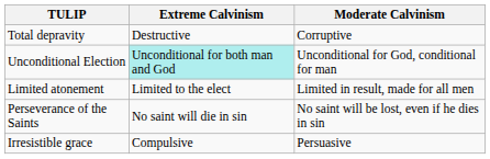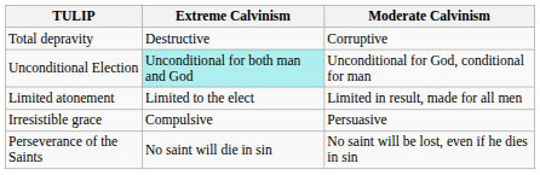rows swapped: Irresistible grace <-> Perseverance of the Saints
